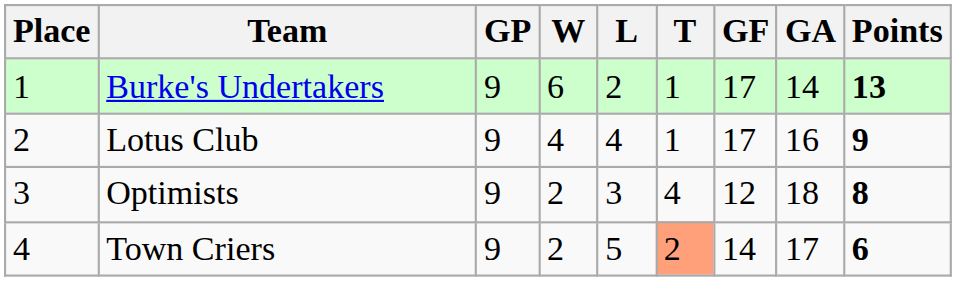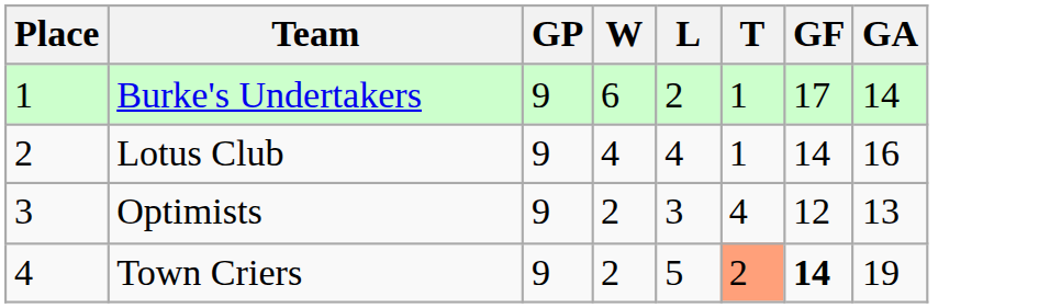- column: Points | 13 | 9 | 8 | 6
Lotus Club | GF: 17 -> 14
Optimists | GA: 18 -> 13
Town Criers | GF: normal -> bold
Town Criers | GA: 17 -> 19
